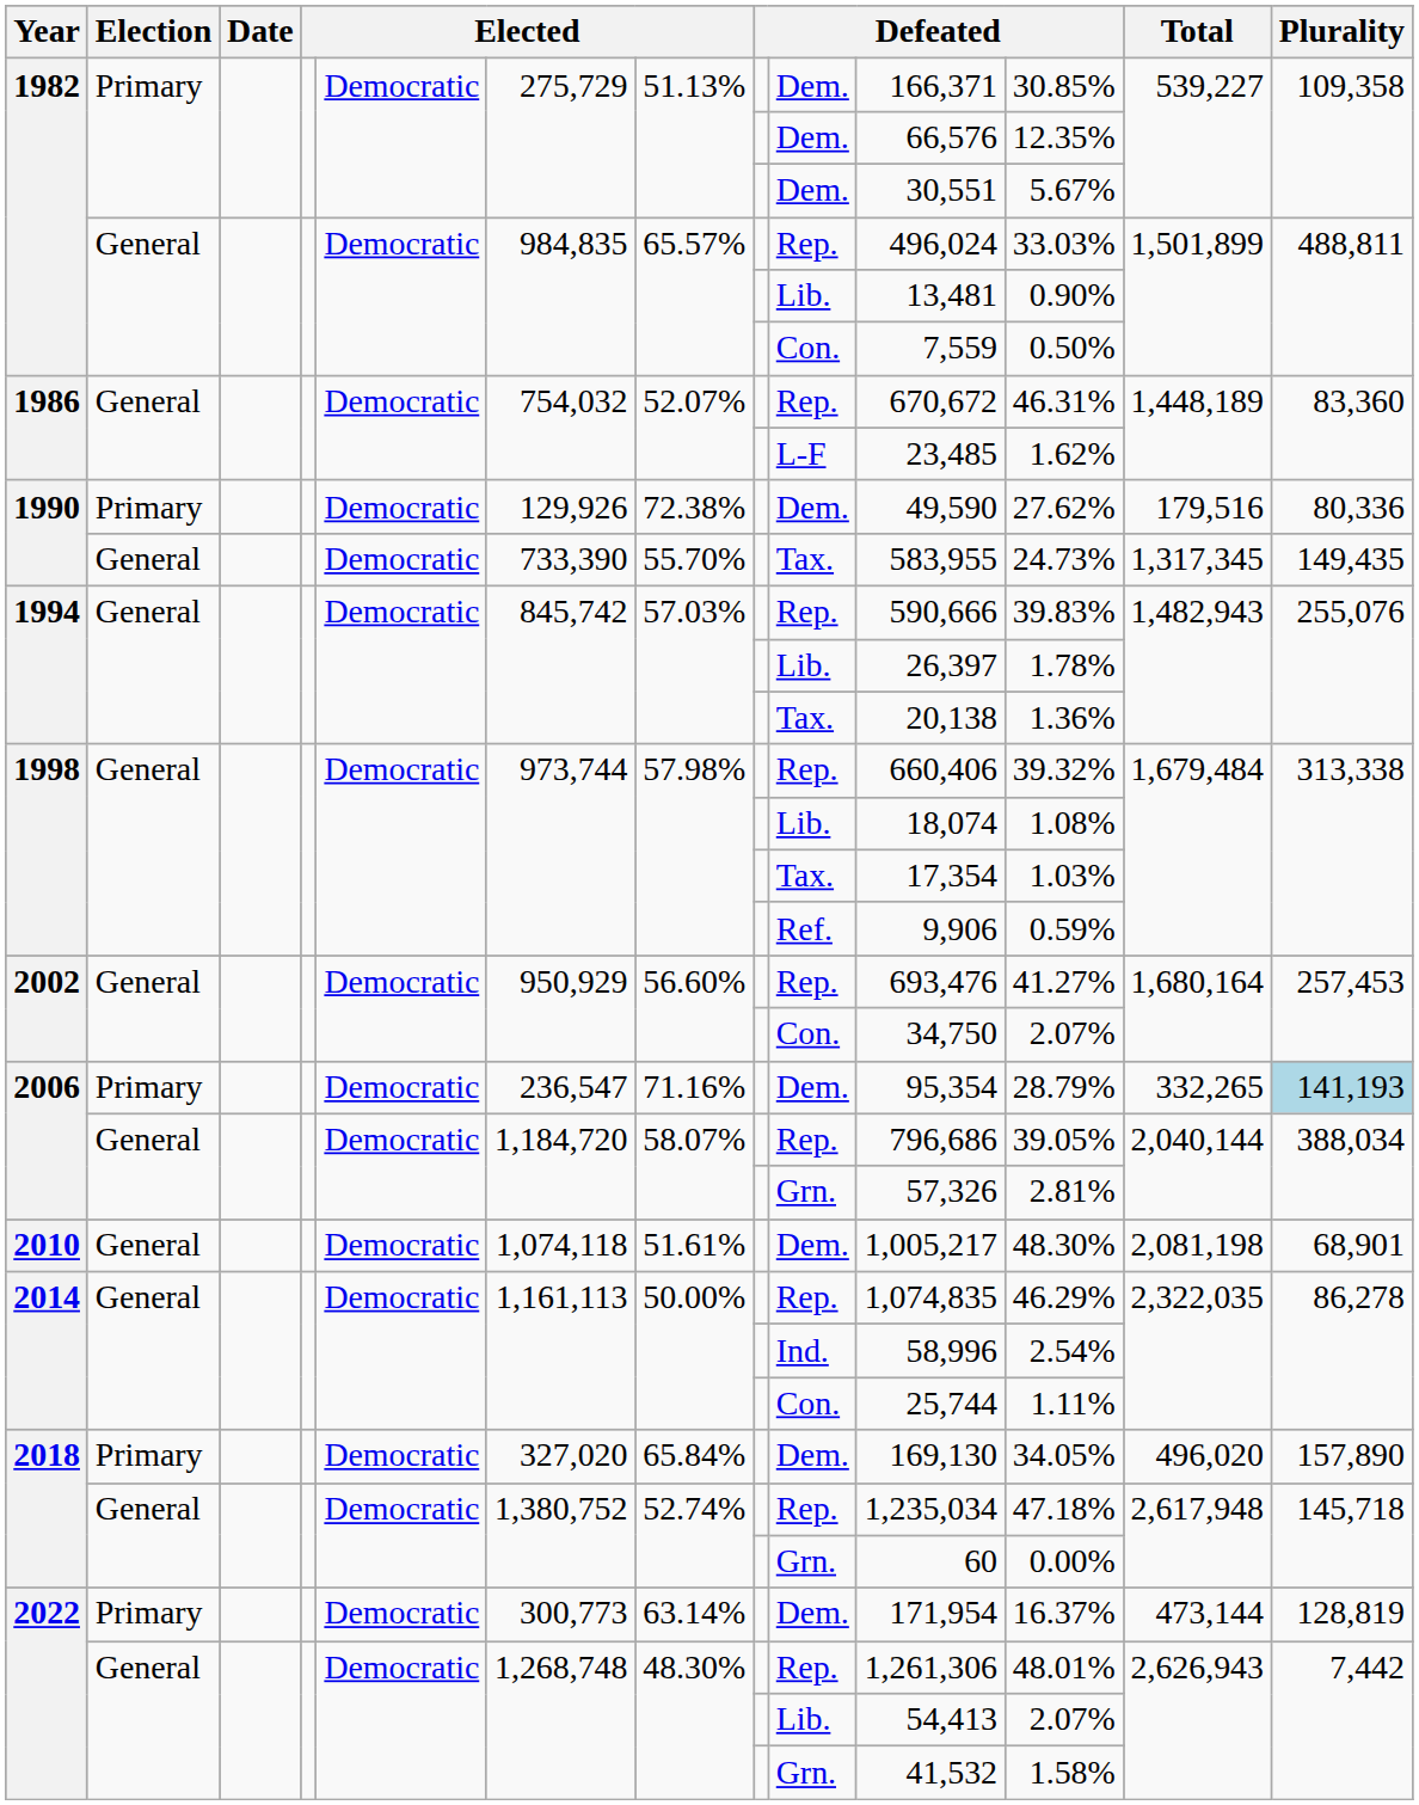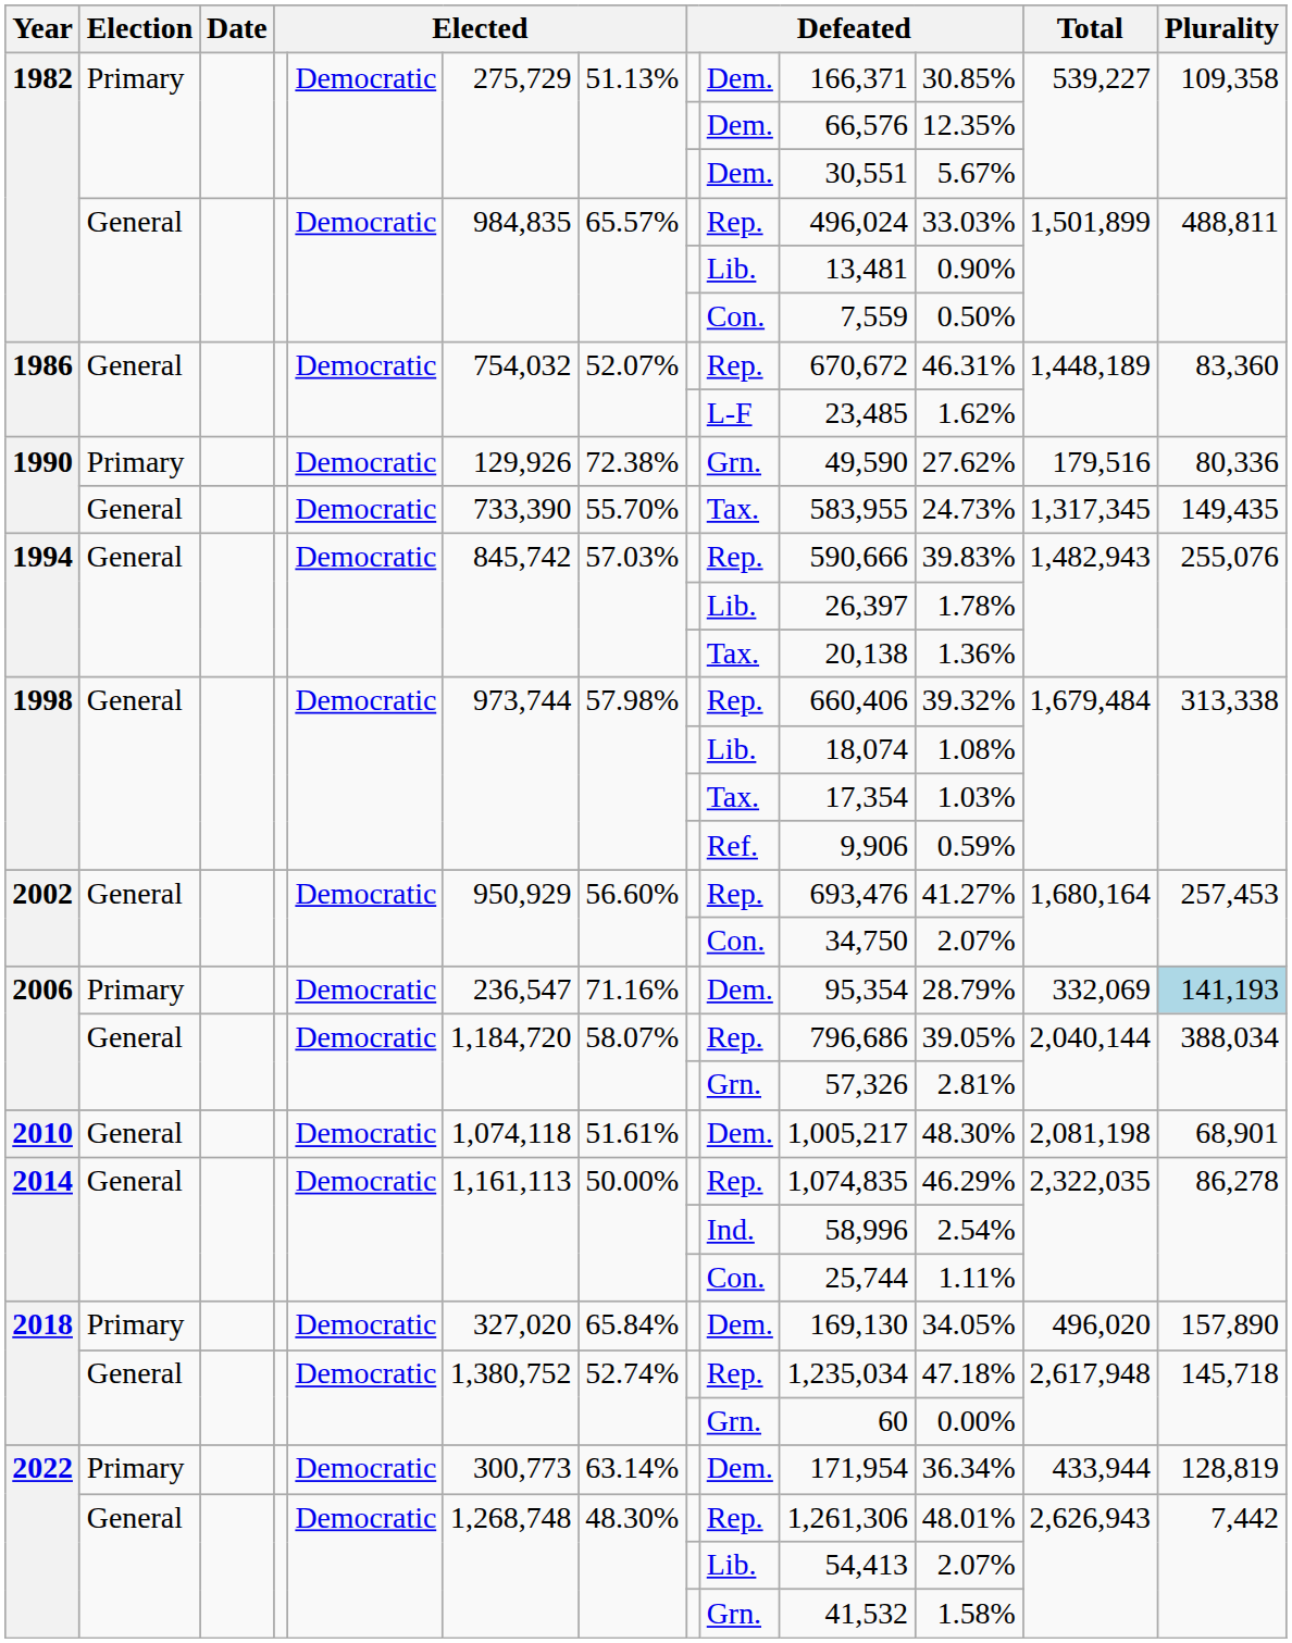1990 / Primary | column 9: Dem. -> Grn.
2006 / Primary | Total: 332,265 -> 332,069
2022 / Primary | column 11: 16.37% -> 36.34%
2022 / Primary | Total: 473,144 -> 433,944
